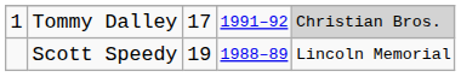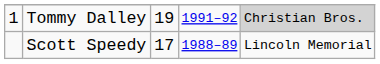Tommy Dalley | column 3: 17 -> 19
Scott Speedy | column 3: 19 -> 17
